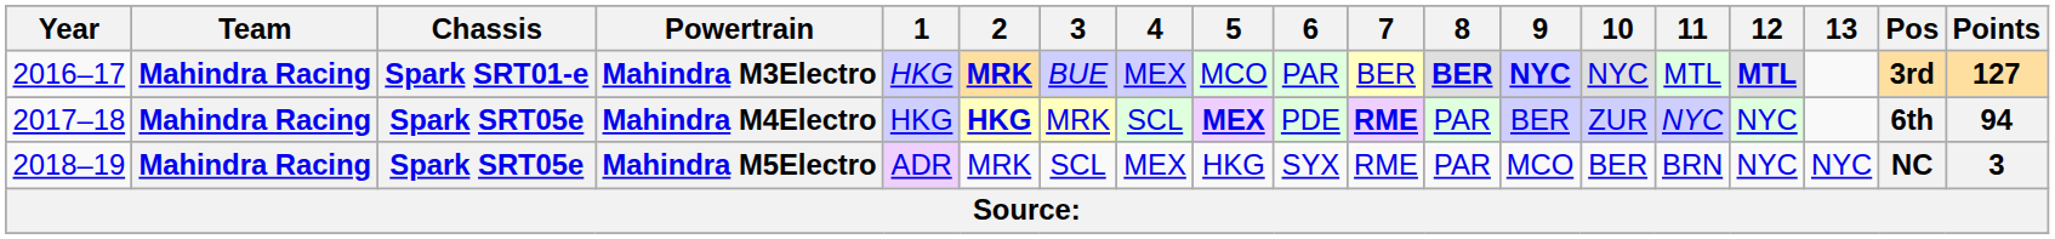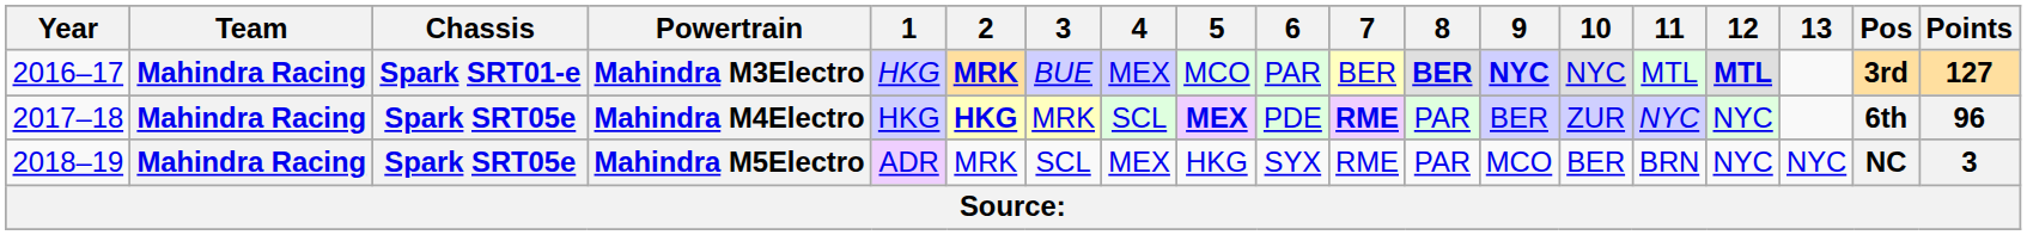Mahindra M4Electro | Points: 94 -> 96
